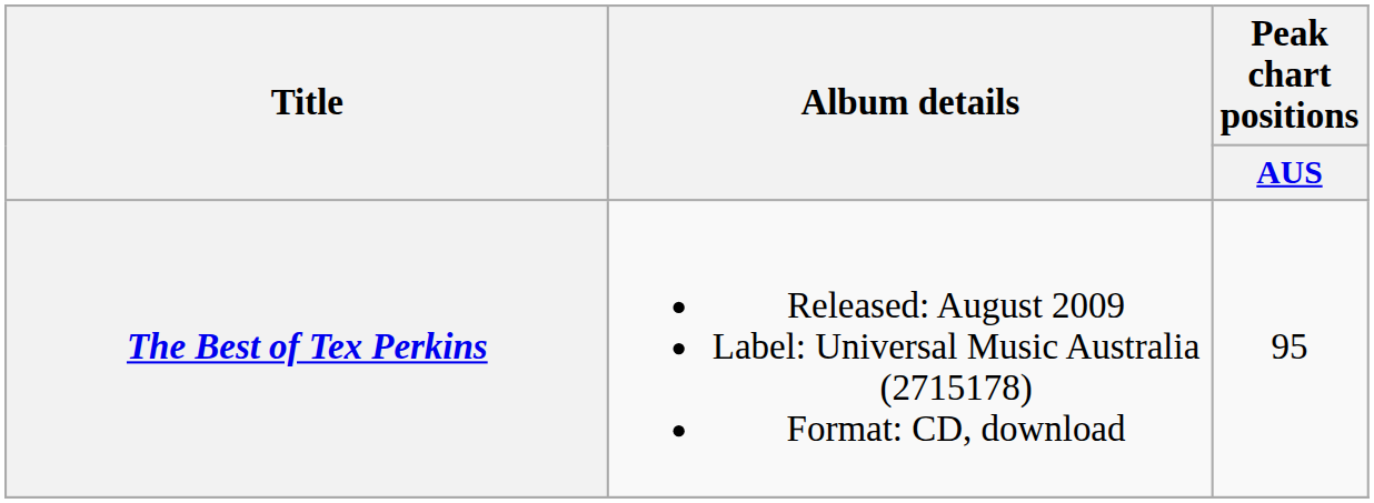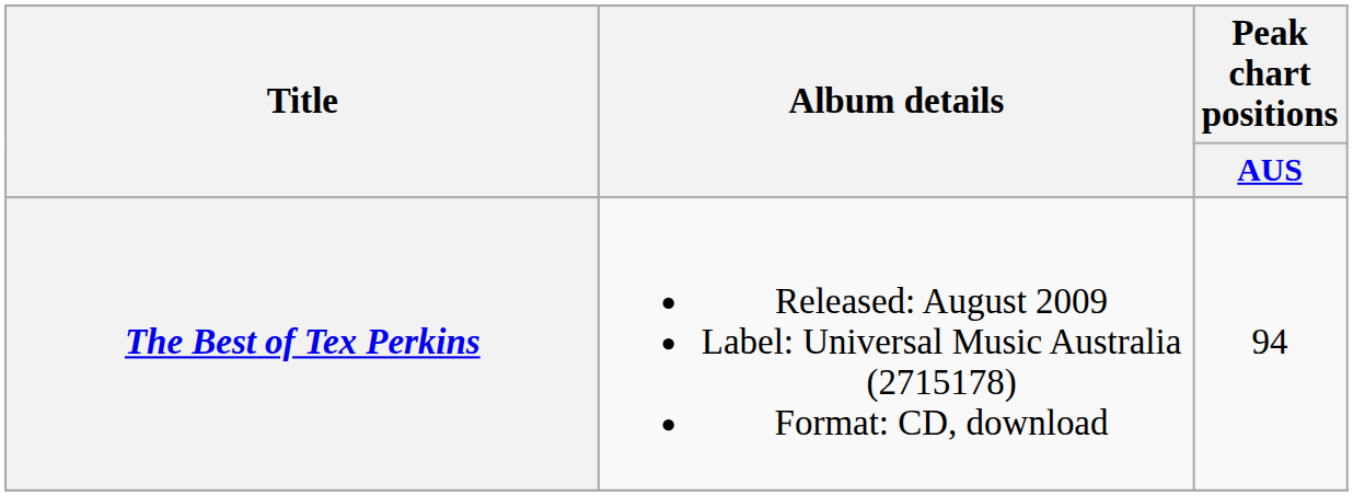The Best of Tex Perkins | Peak chart positions / AUS: 95 -> 94
